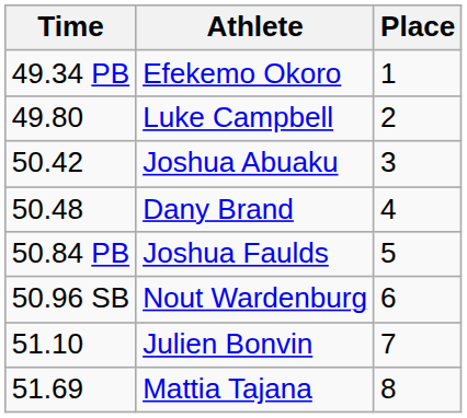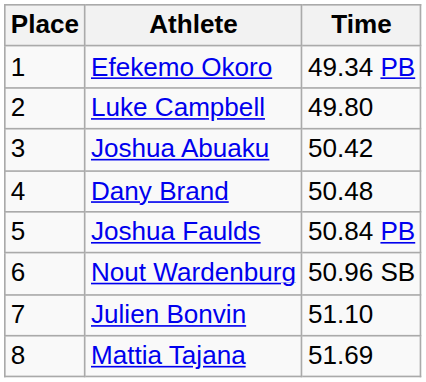columns swapped: Place <-> Time
